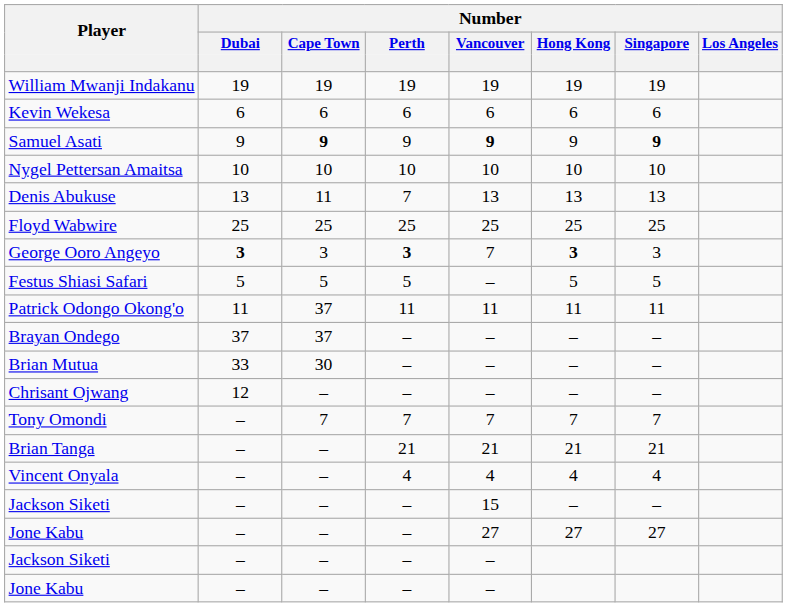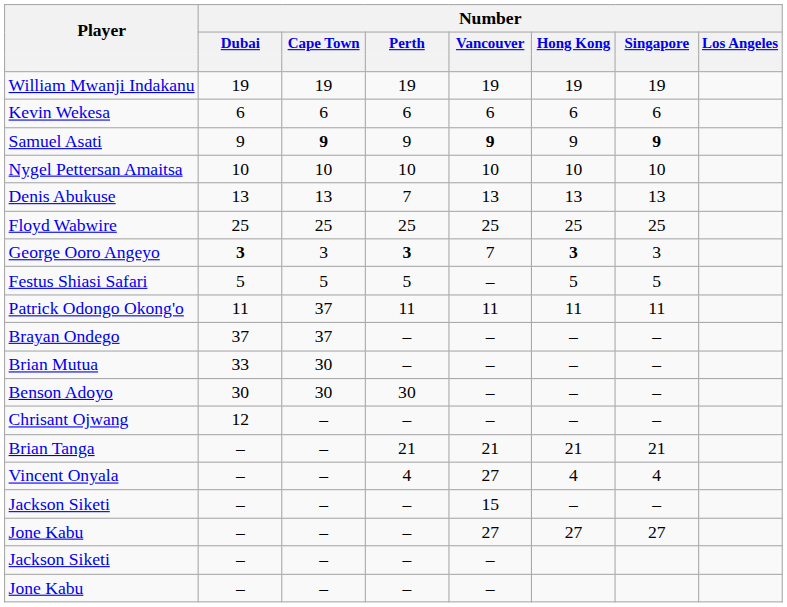Denis Abukuse | Number / Cape Town: 11 -> 13
+ row: Benson Adoyo | 30 | 30 | 30 | – | – | –
- row: Tony Omondi | – | 7 | 7 | 7 | 7 | 7
Vincent Onyala | Number / Vancouver: 4 -> 27
